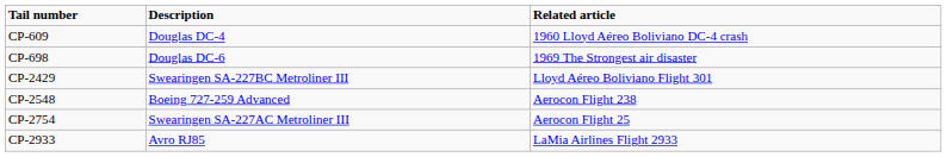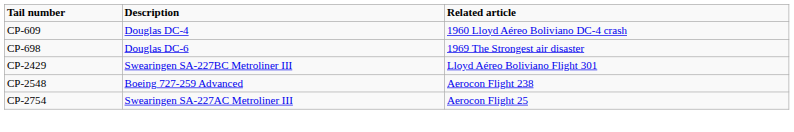- row: CP-2933 | Avro RJ85 | LaMia Airlines Flight 2933
